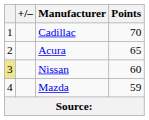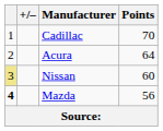Acura | Points: 65 -> 64
Mazda | column 1: normal -> bold
Mazda | Points: 59 -> 56
